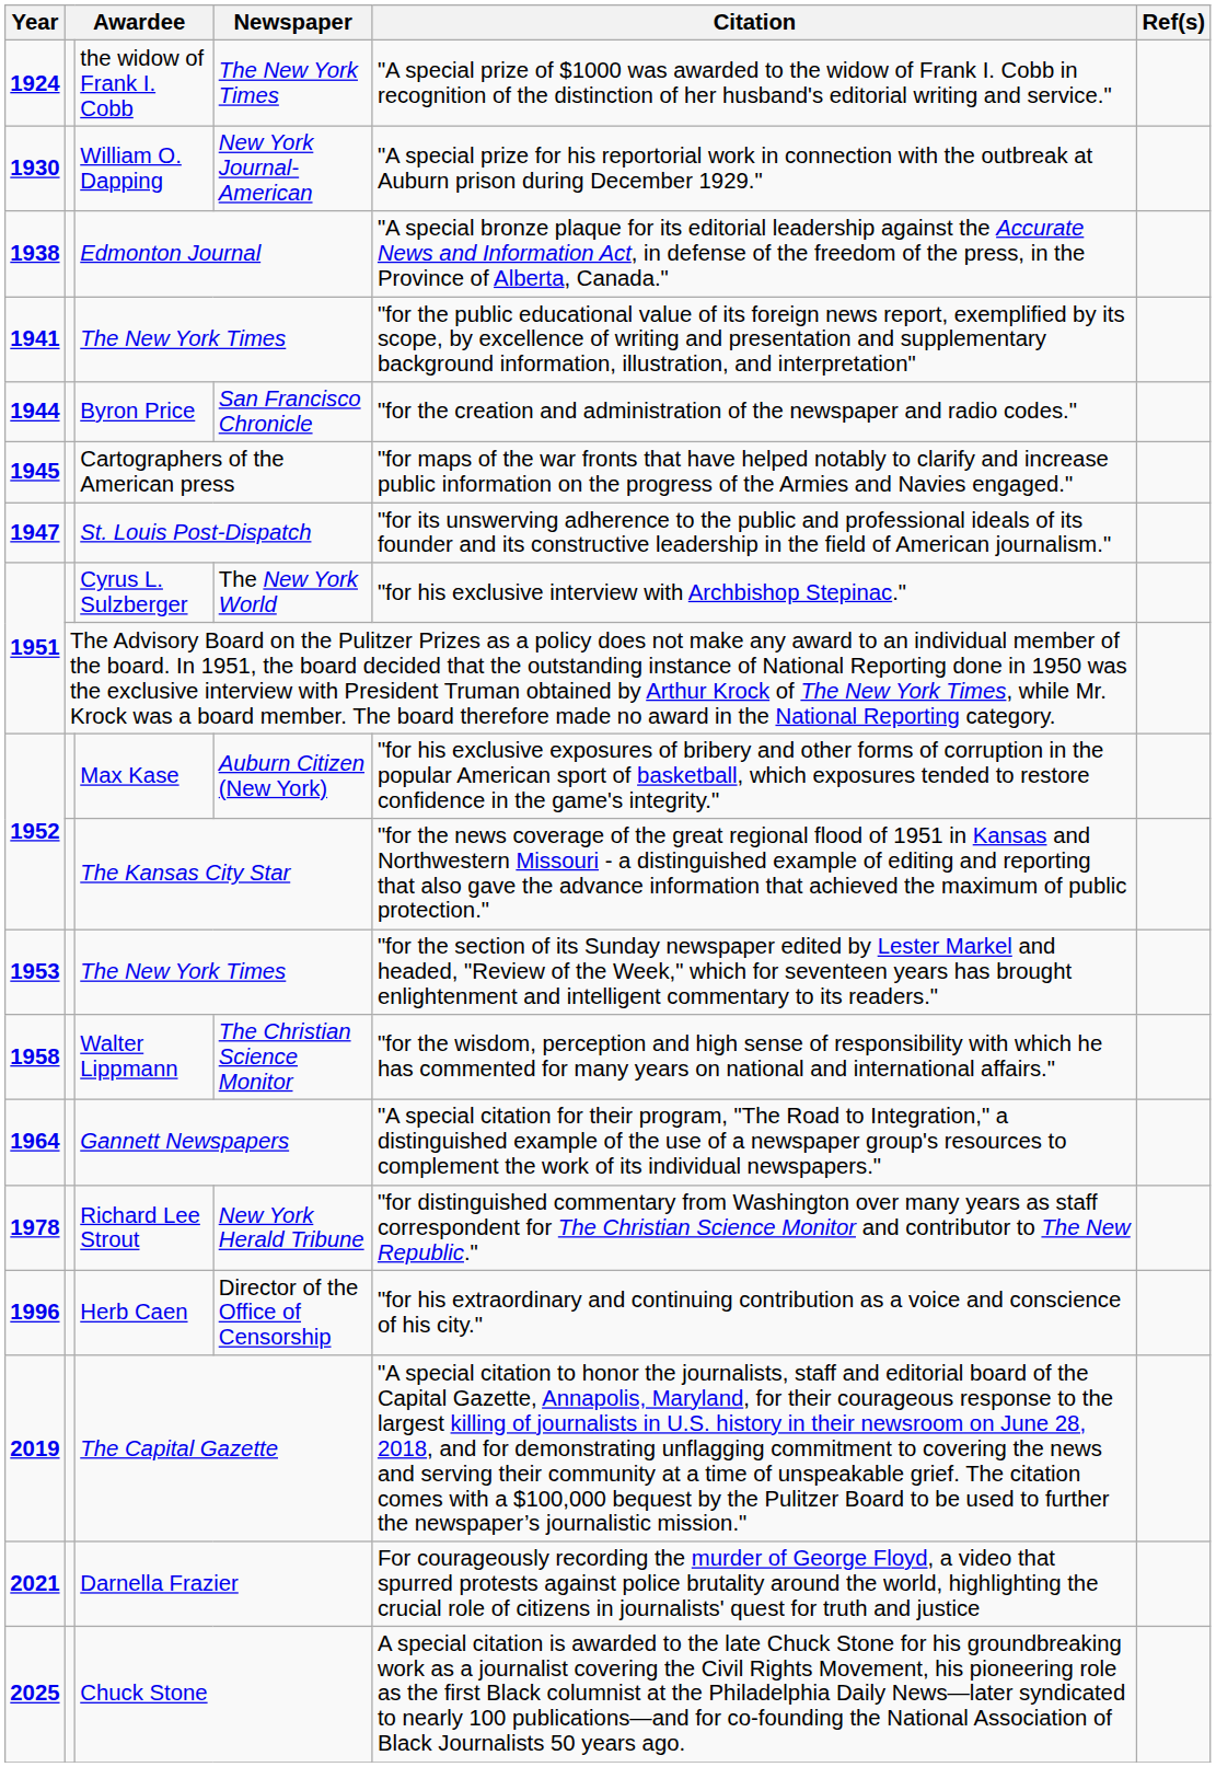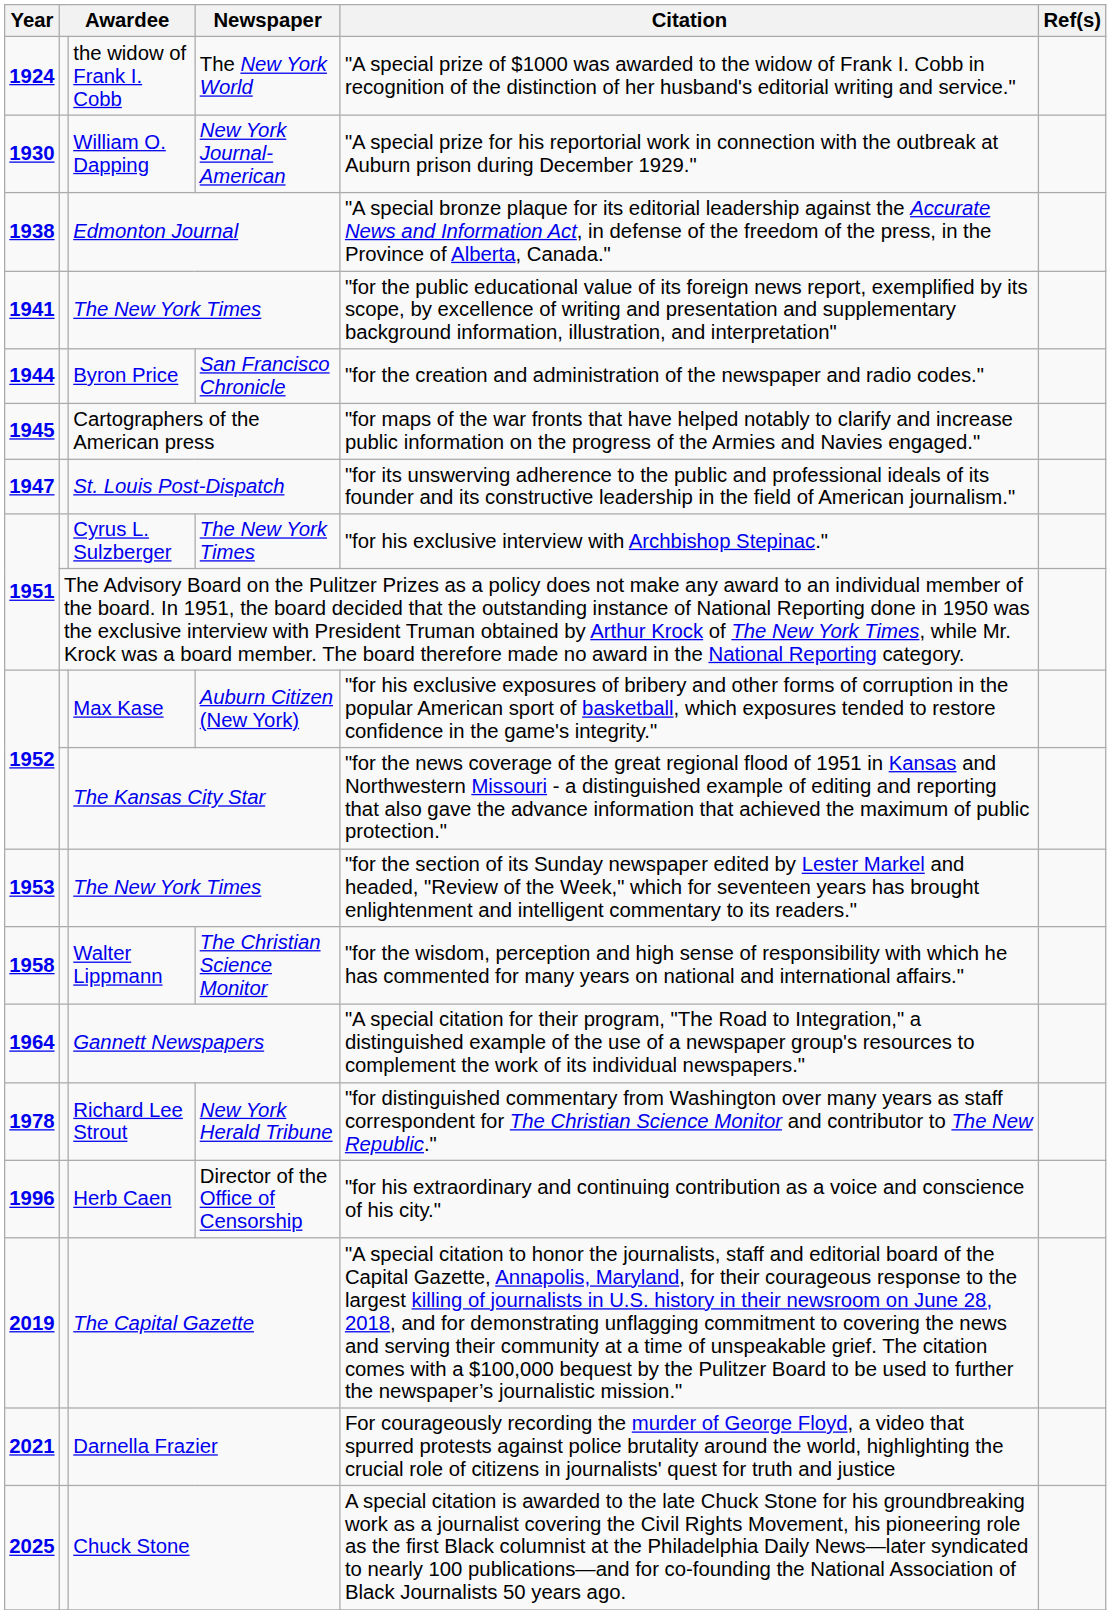the widow of Frank I. Cobb | Newspaper: The New York Times -> The New York World
Cyrus L. Sulzberger | Newspaper: The New York World -> The New York Times
